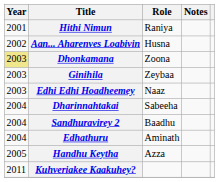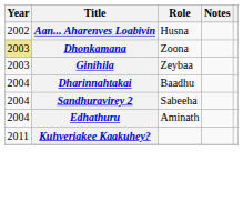- row: 2001 | Hithi Nimun | Raniya
- row: 2003 | Edhi Edhi Hoadheemey | Naaz
Dharinnahtakai | Role: Sabeeha -> Baadhu
Sandhuravirey 2 | Role: Baadhu -> Sabeeha
- row: 2005 | Handhu Keytha | Azza
